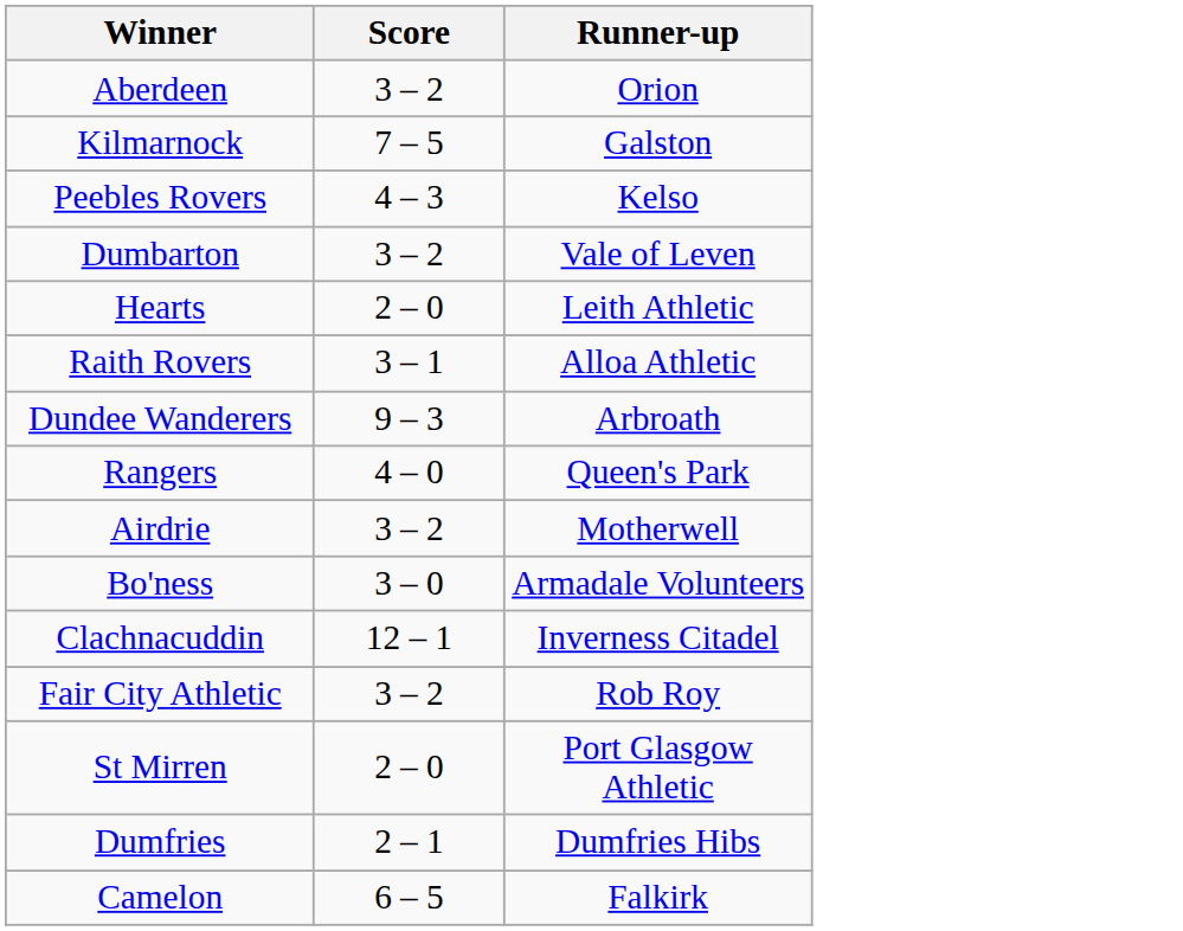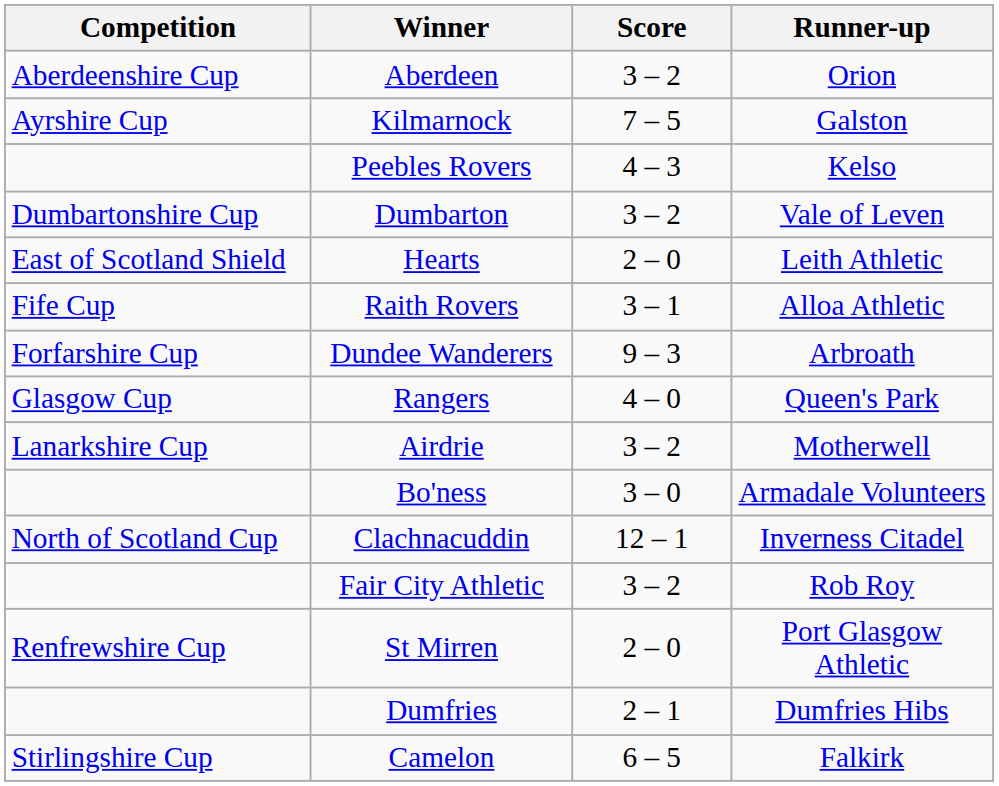+ column: Competition | Aberdeenshire Cup | Ayrshire Cup | Dumbartonshire Cup | East of Scotland Shield | Fife Cup | Forfarshire Cup | Glasgow Cup | Lanarkshire Cup | North of Scotland Cup | Renfrewshire Cup | Stirlingshire Cup
